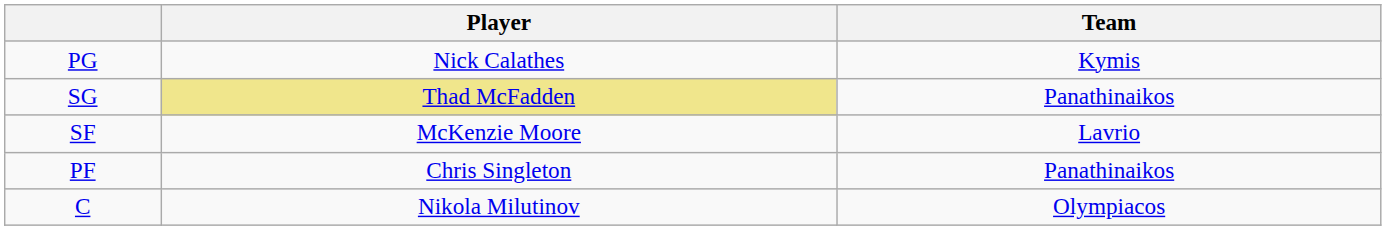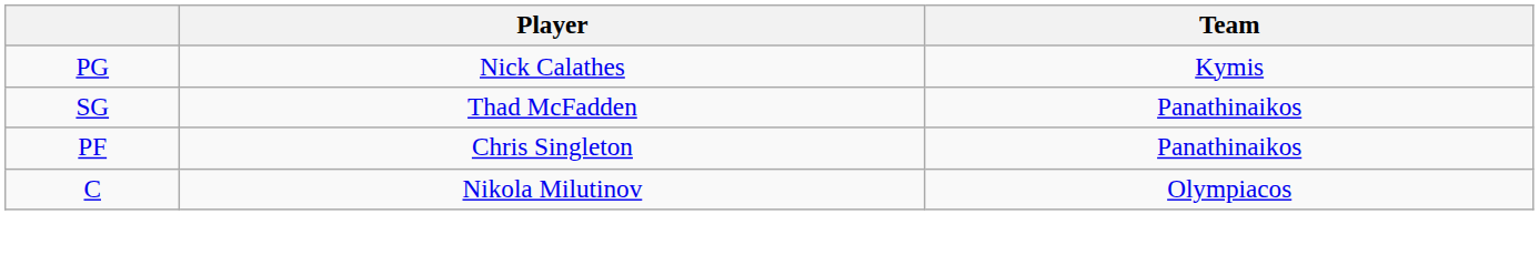SG | Player: khaki background -> no background
- row: SF | McKenzie Moore | Lavrio
